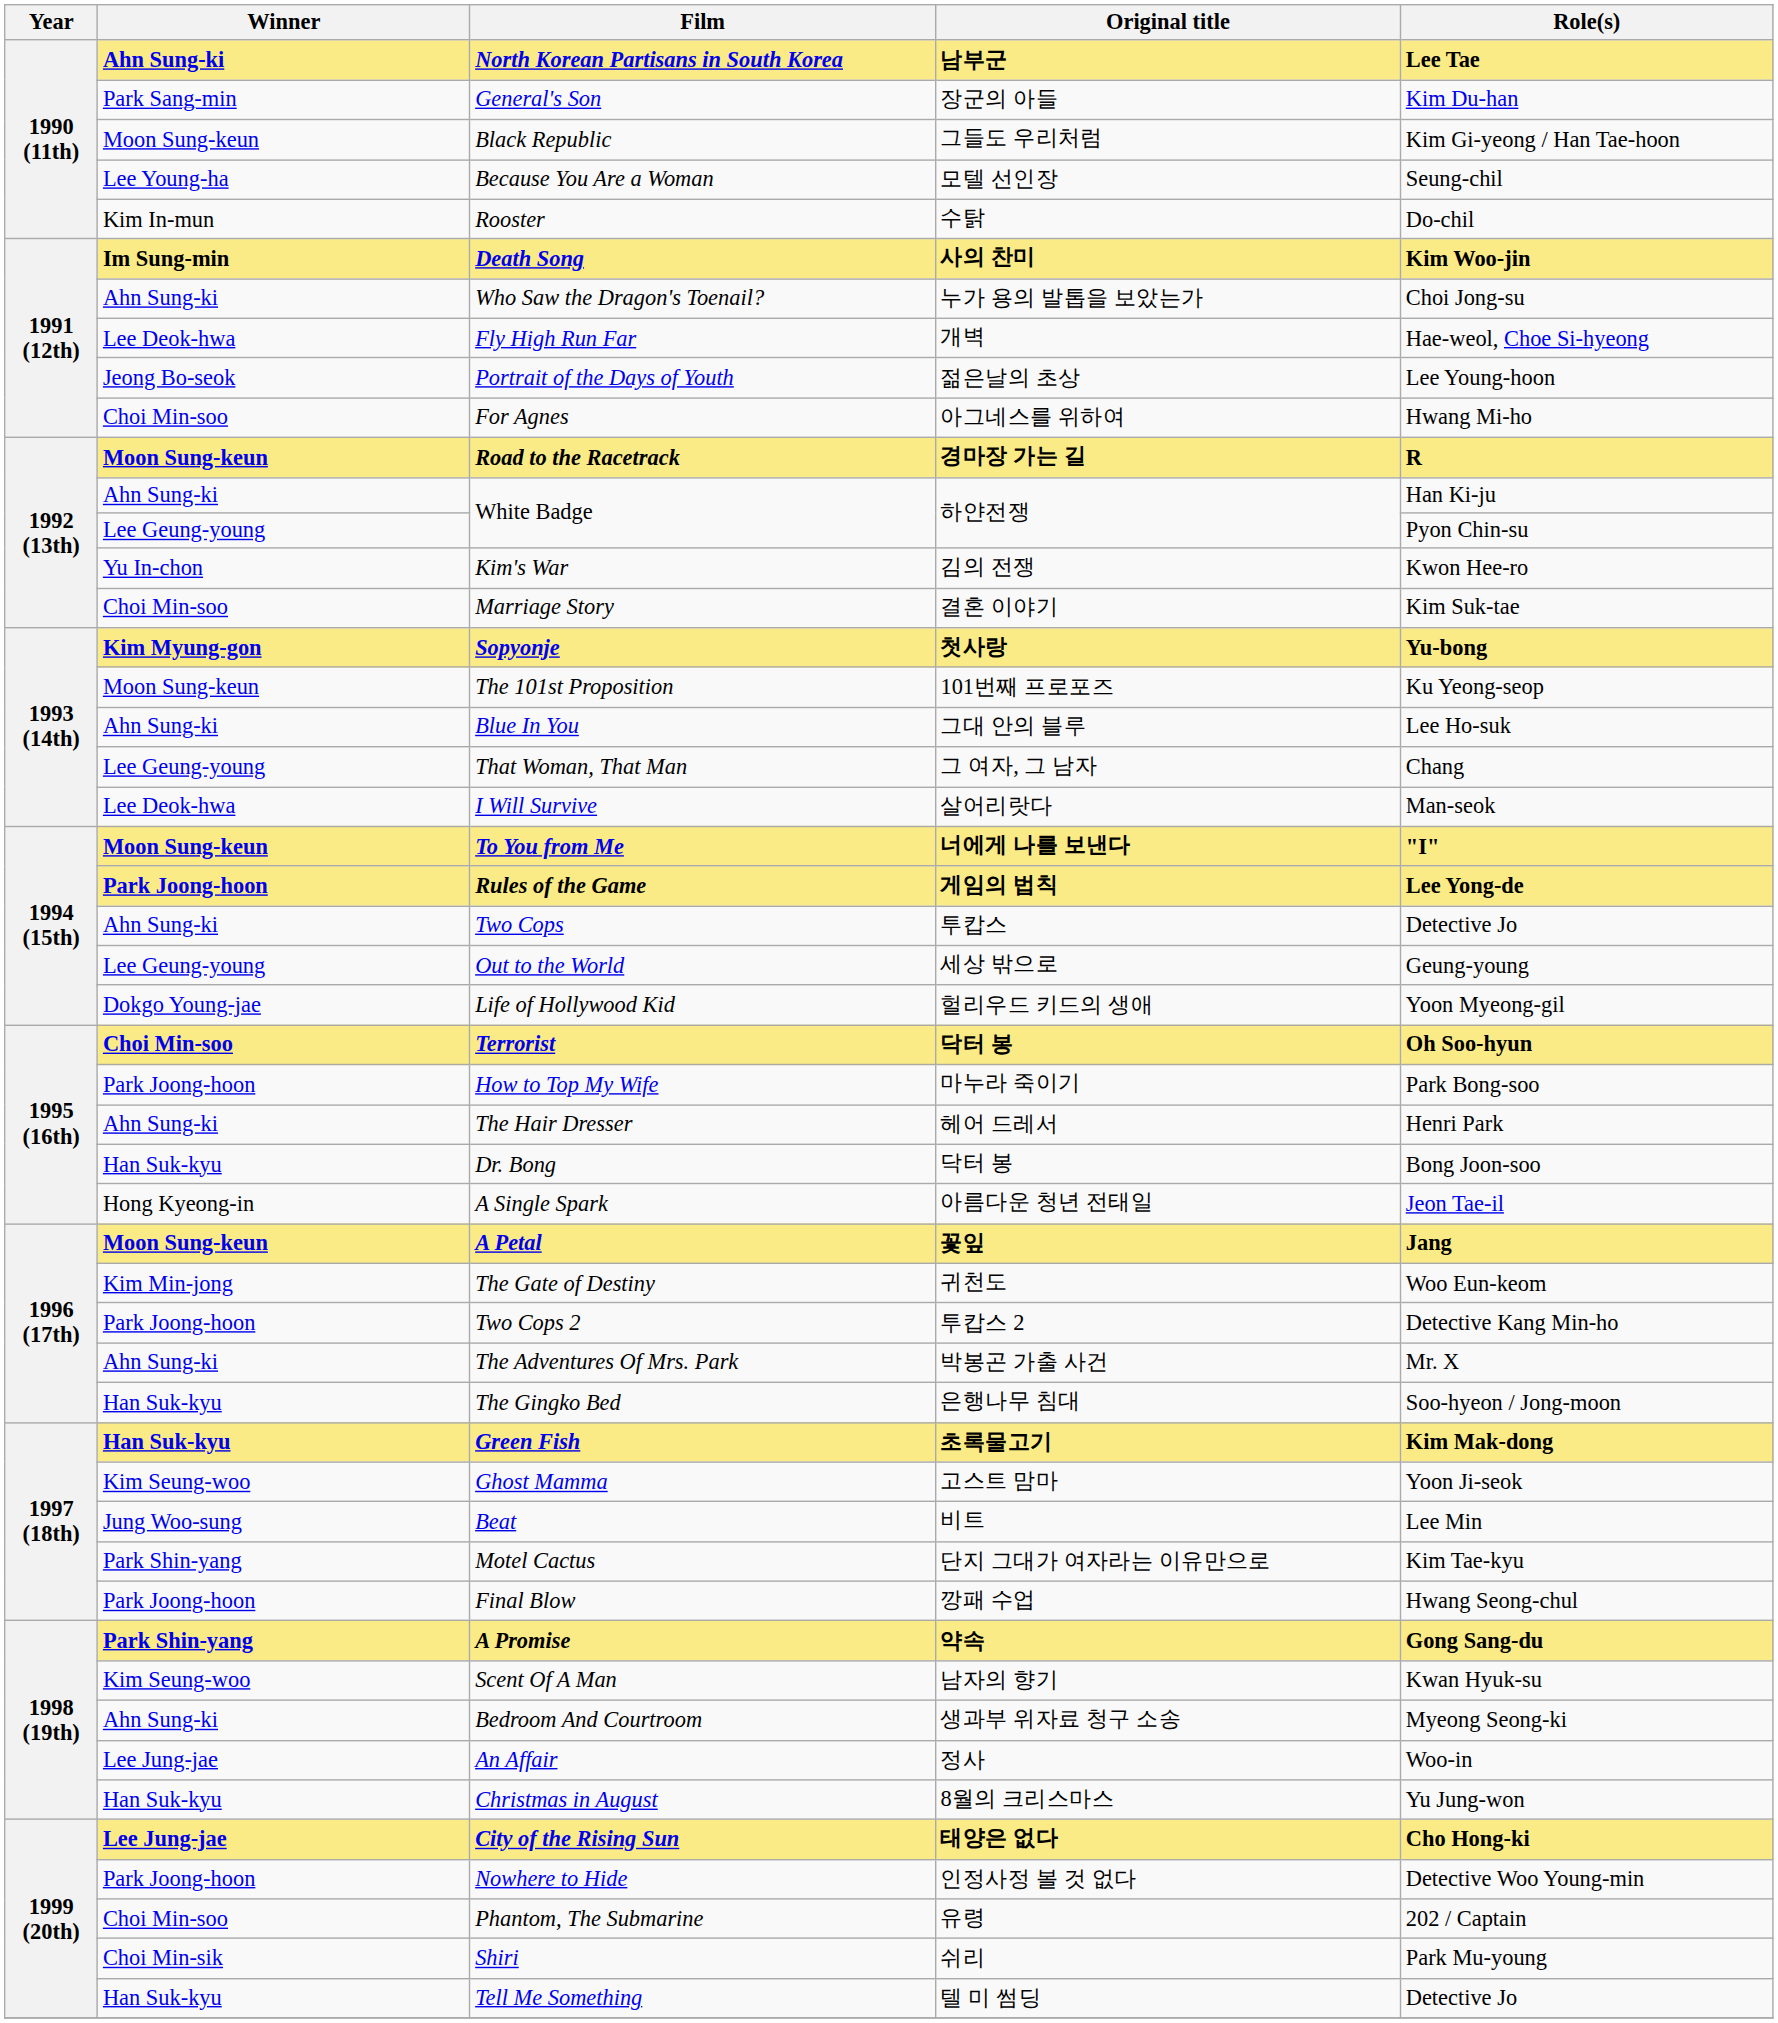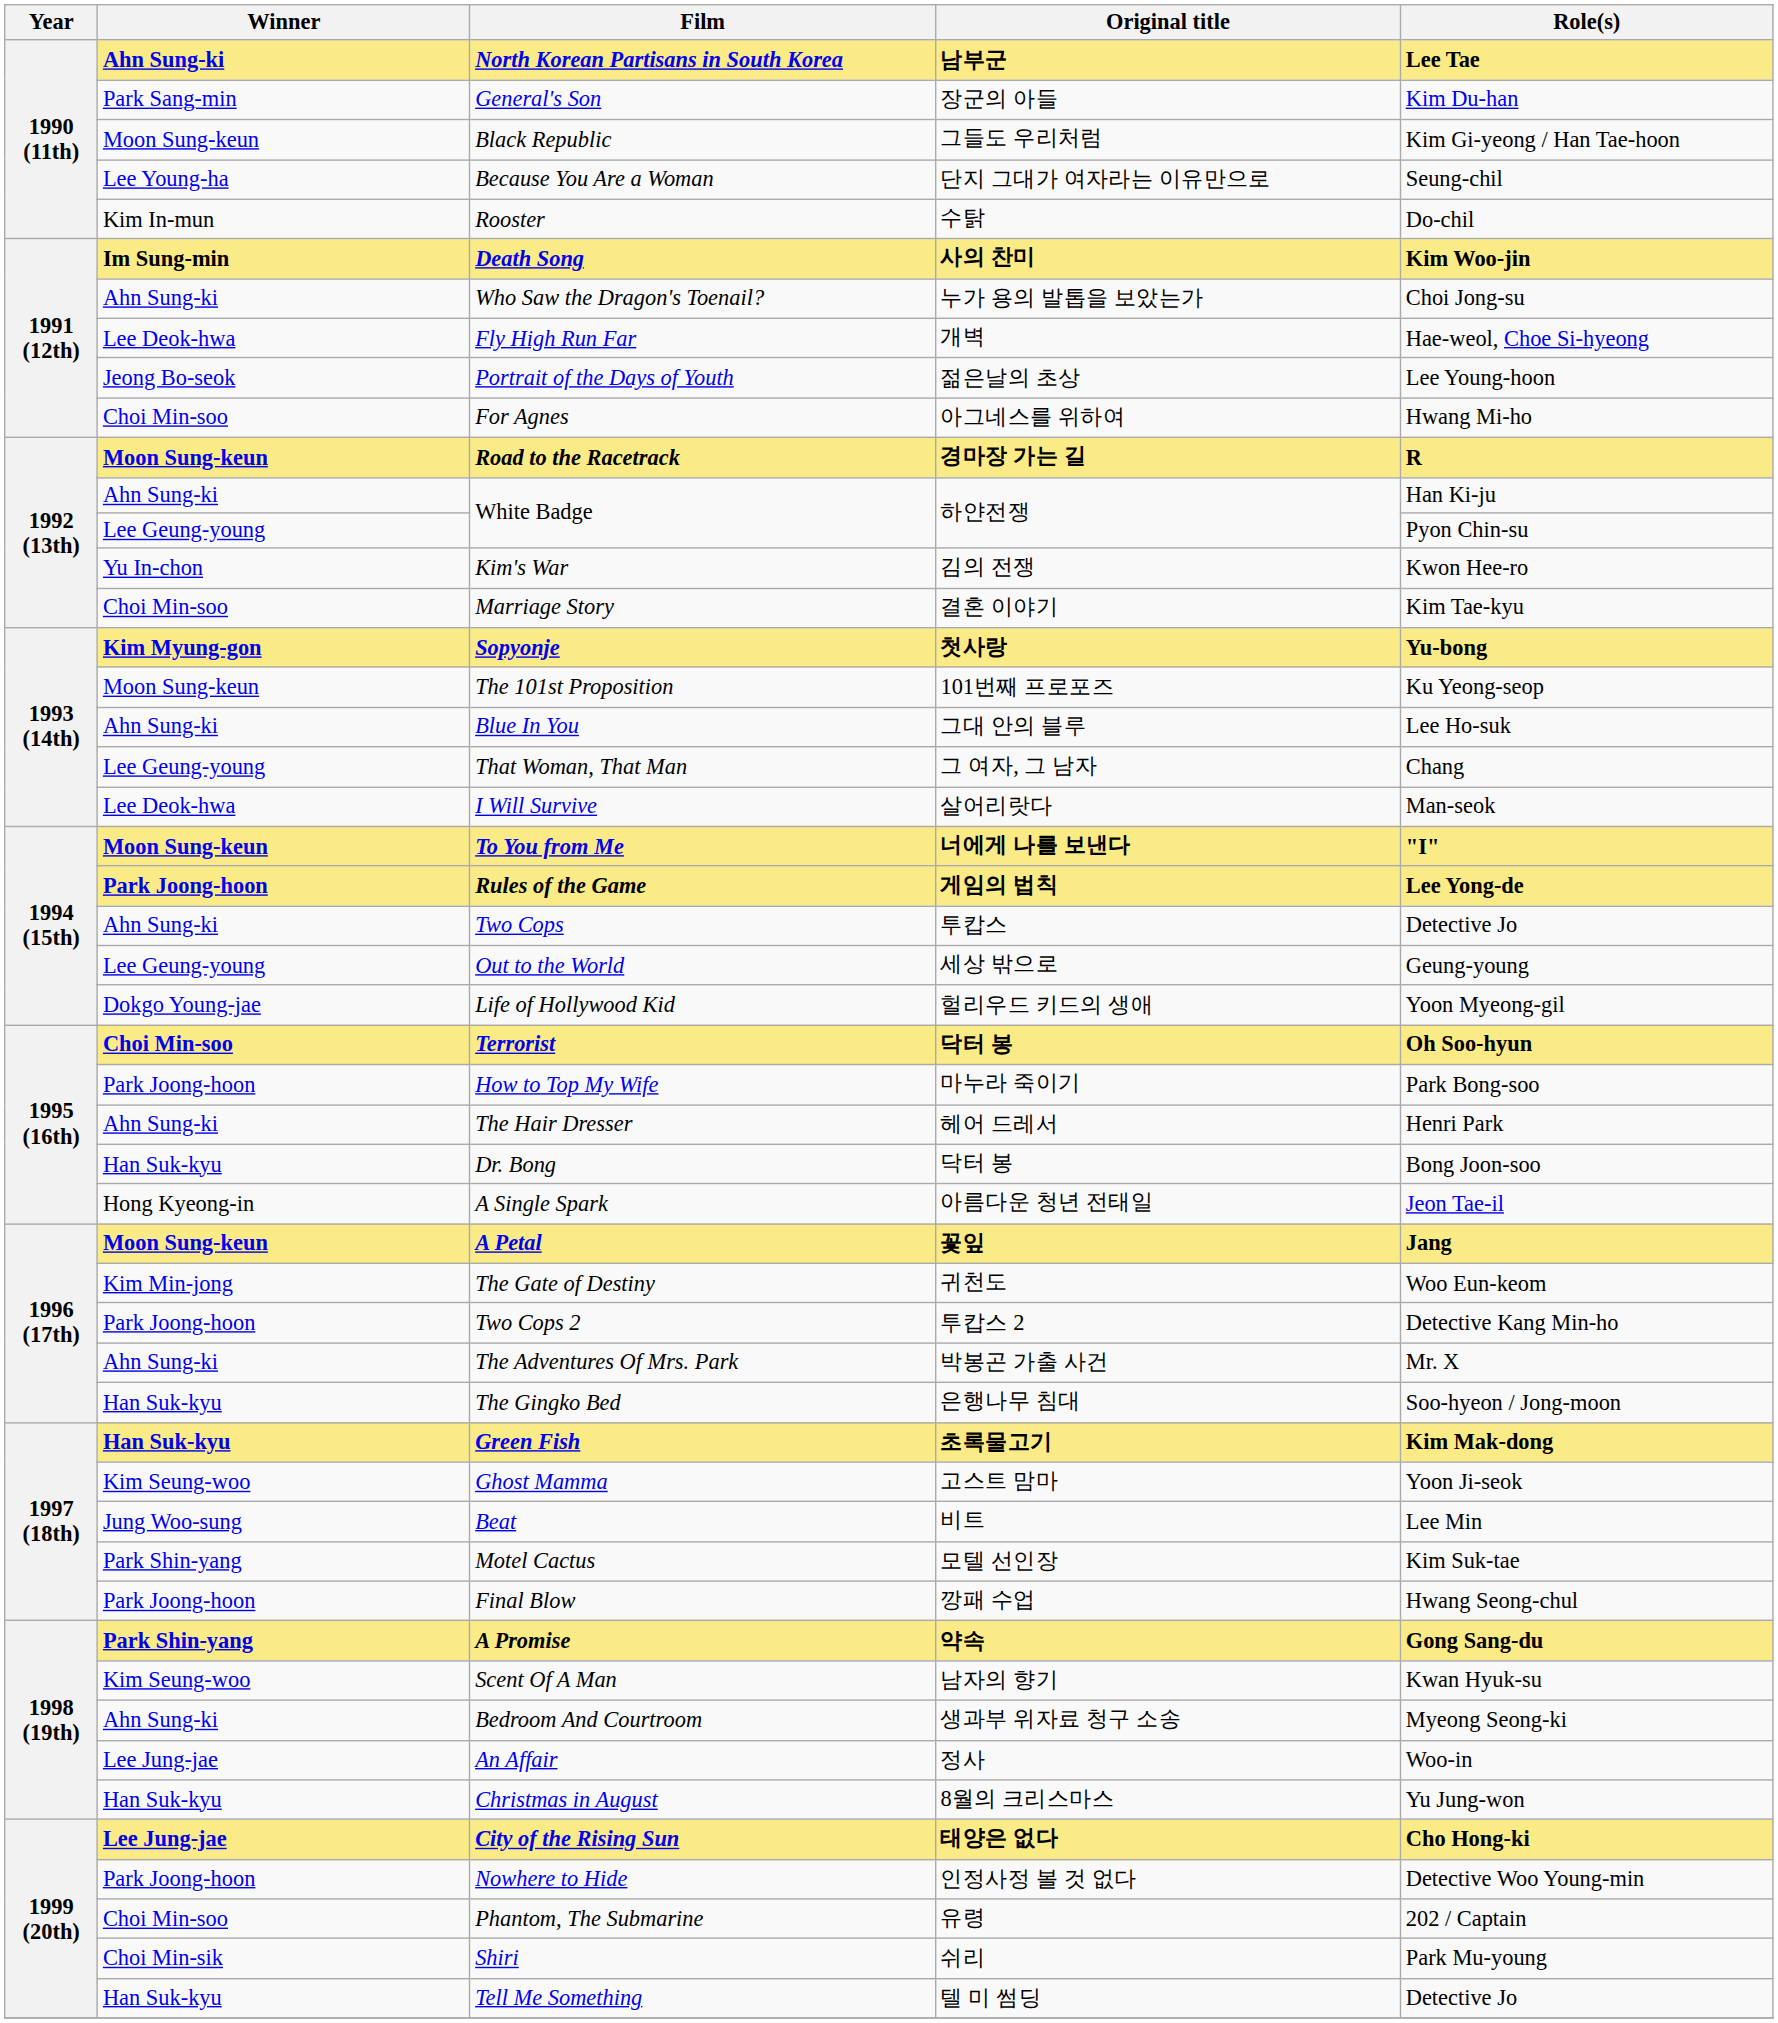Because You Are a Woman | Original title: 모텔 선인장 -> 단지 그대가 여자라는 이유만으로
Marriage Story | Role(s): Kim Suk-tae -> Kim Tae‑kyu
Motel Cactus | Original title: 단지 그대가 여자라는 이유만으로 -> 모텔 선인장
Motel Cactus | Role(s): Kim Tae‑kyu -> Kim Suk-tae
